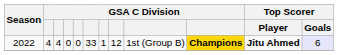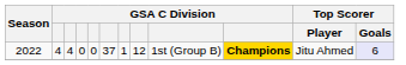2022 | column 6: 33 -> 37
2022 | Top Scorer / Player: bold -> normal
